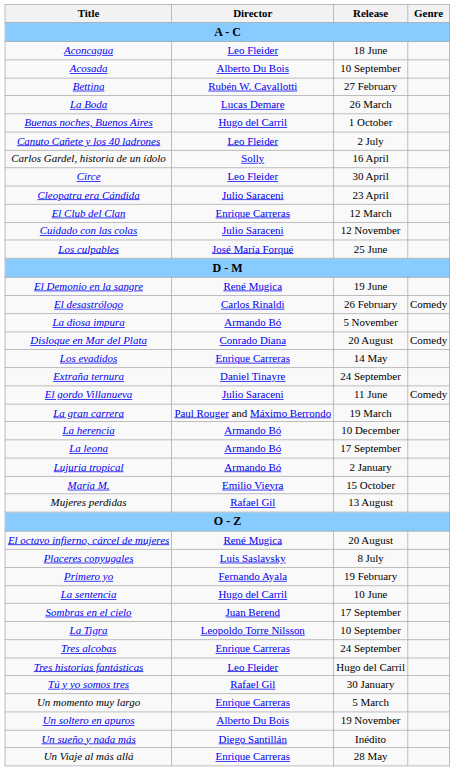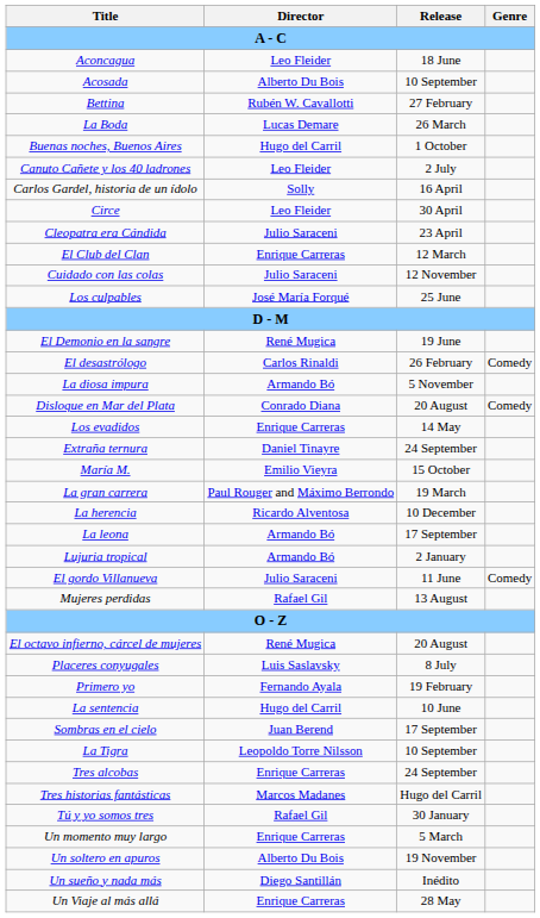rows swapped: El gordo Villanueva <-> María M.
La herencia | Director: Armando Bó -> Ricardo Alventosa
Tres historias fantásticas | Director: Leo Fleider -> Marcos Madanes
